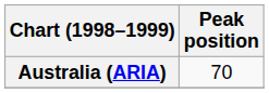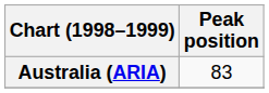Australia (ARIA) | Peak position: 70 -> 83
